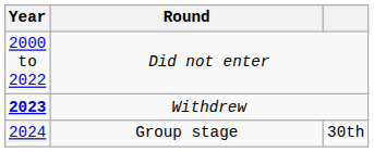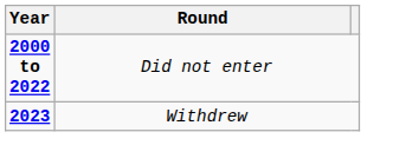Did not enter | Year: normal -> bold
- row: 2024 | Group stage | 30th
